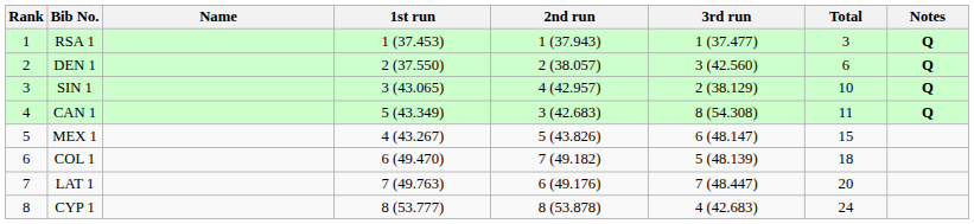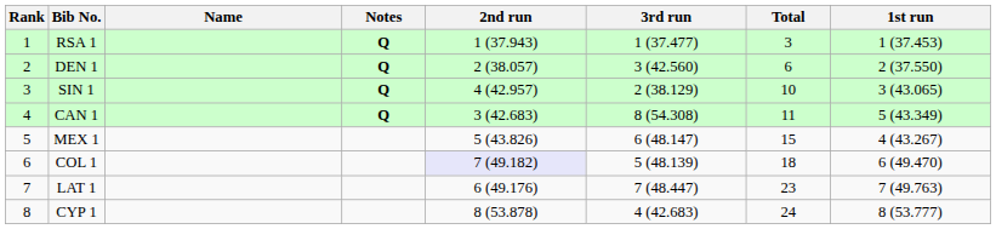columns swapped: 1st run <-> Notes
COL 1 | 2nd run: no background -> lavender background
LAT 1 | Total: 20 -> 23
